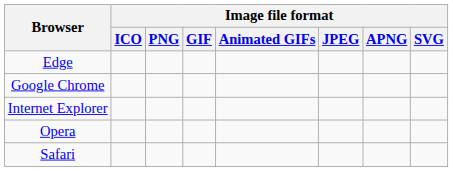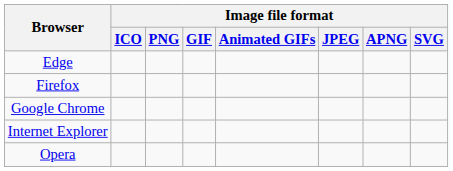+ row: Firefox
- row: Safari
